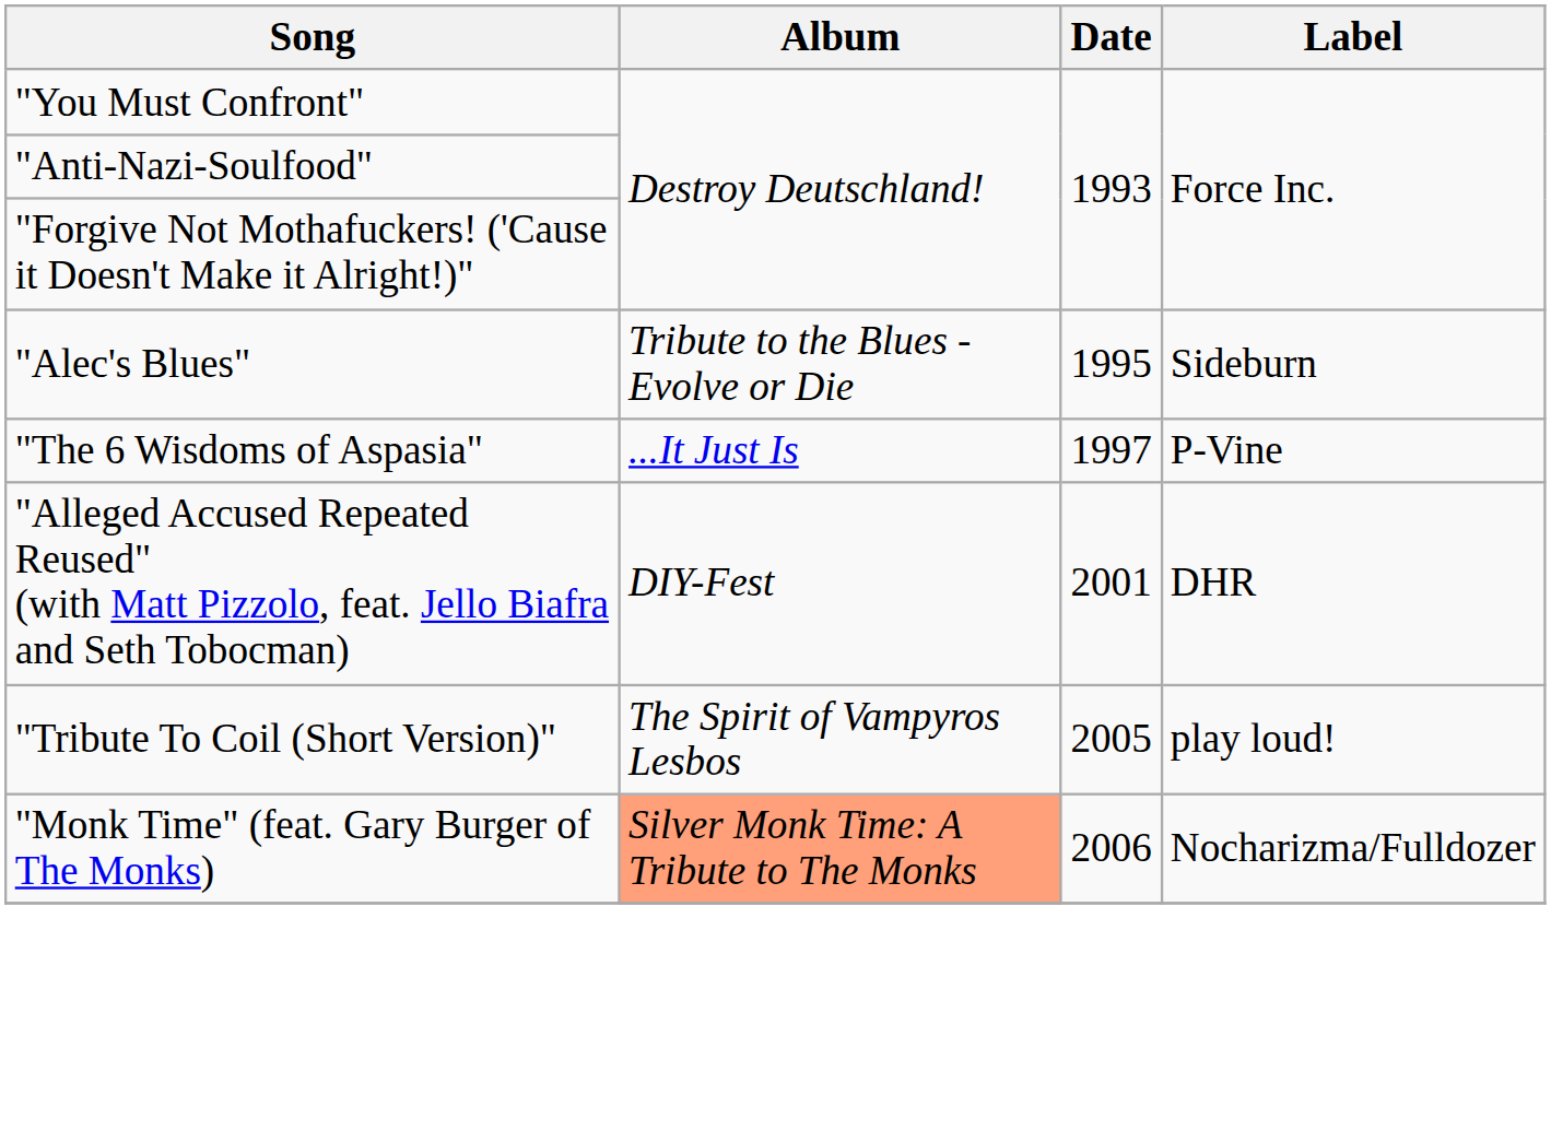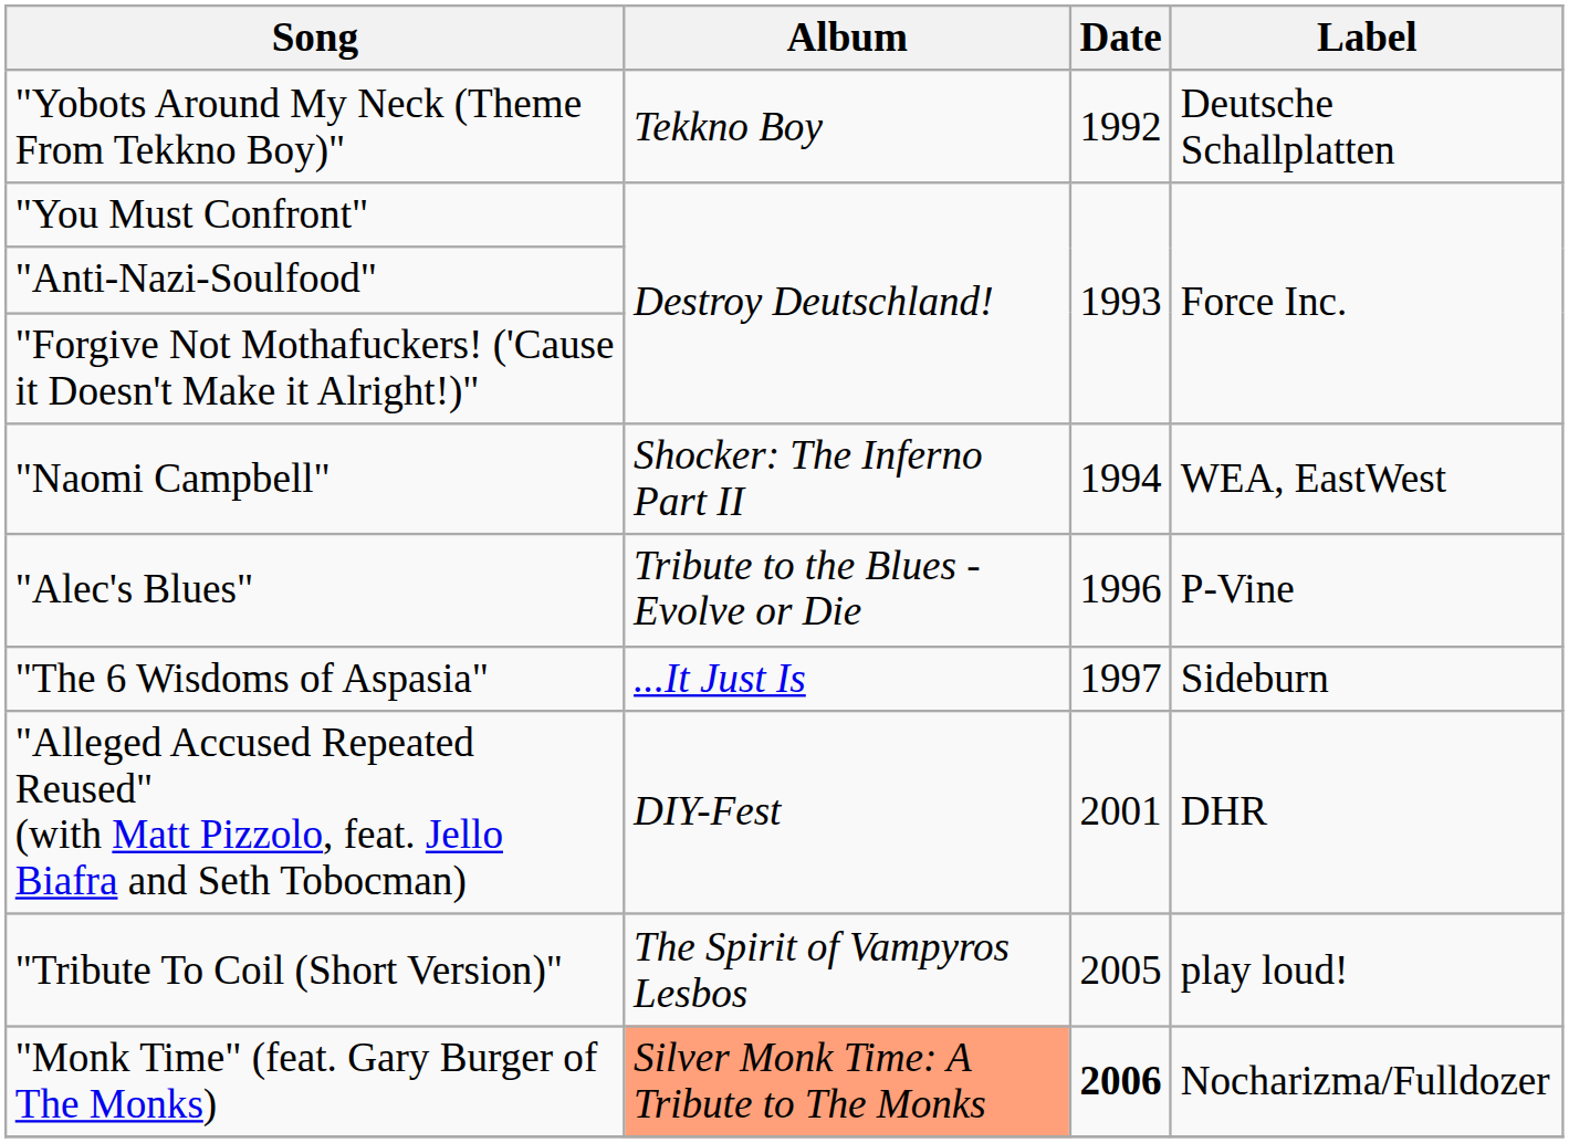+ row: "Yobots Around My Neck (Theme From Tekkno Boy)" | Tekkno Boy | 1992 | Deutsche Schallplatten
+ row: "Naomi Campbell" | Shocker: The Inferno Part II | 1994 | WEA, EastWest
"Alec's Blues" | Date: 1995 -> 1996
"Alec's Blues" | Label: Sideburn -> P-Vine
"The 6 Wisdoms of Aspasia" | Label: P-Vine -> Sideburn
"Monk Time" (feat. Gary Burger of The Monks) | Date: normal -> bold
